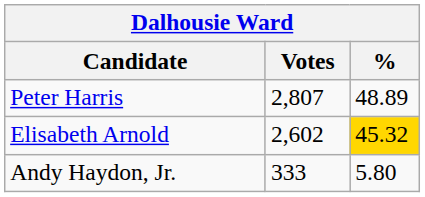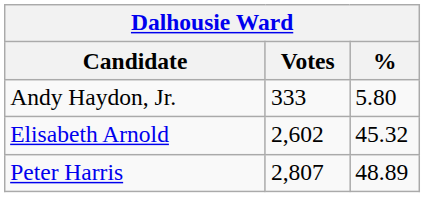rows swapped: Peter Harris <-> Andy Haydon, Jr.
Elisabeth Arnold | %: gold background -> no background
